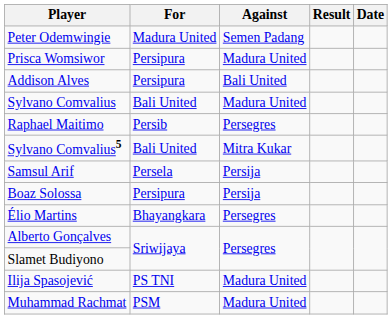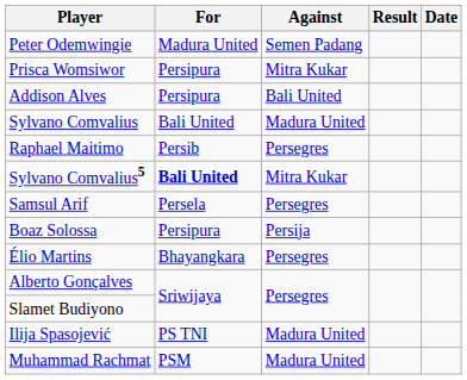Prisca Womsiwor | Against: Madura United -> Mitra Kukar
Sylvano Comvalius5 | For: normal -> bold
Samsul Arif | Against: Persija -> Persegres
